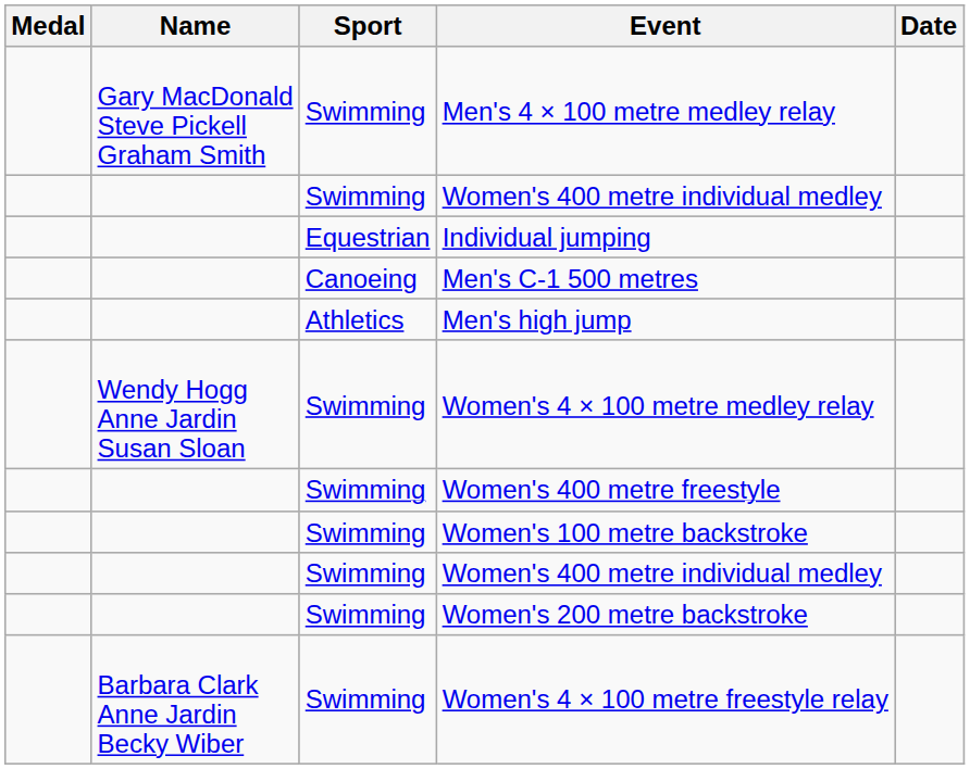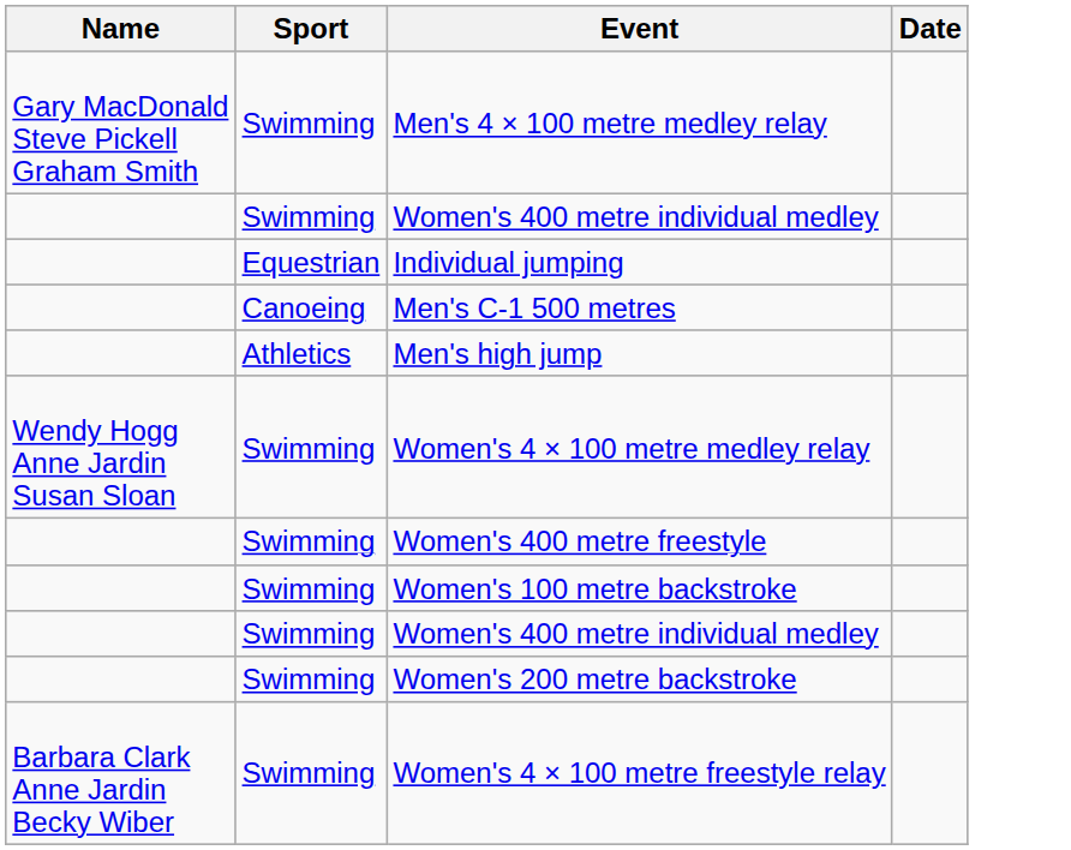- column: Medal
